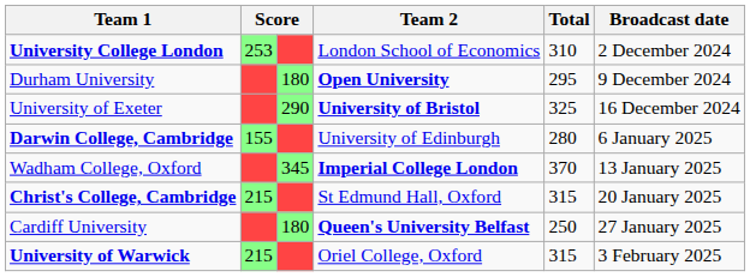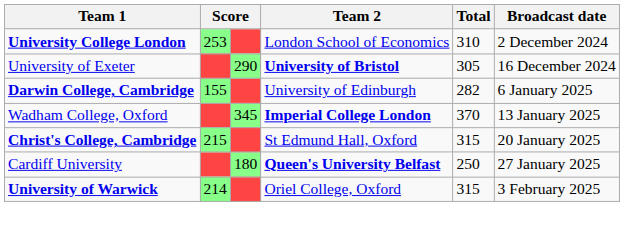- row: Durham University | 180 | Open University | 295 | 9 December 2024
University of Exeter | Total: 325 -> 305
Darwin College, Cambridge | Total: 280 -> 282
University of Warwick | column 2: 215 -> 214
